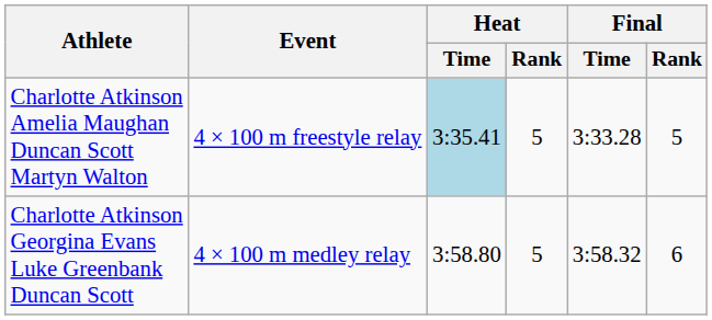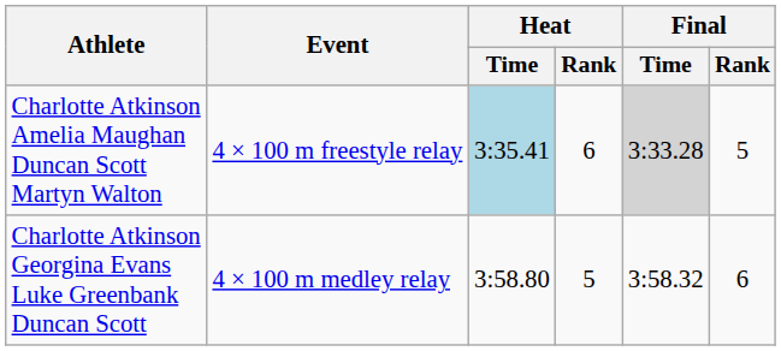Charlotte Atkinson Amelia Maughan Duncan Scott Martyn Walton | Heat / Rank: 5 -> 6
Charlotte Atkinson Amelia Maughan Duncan Scott Martyn Walton | Final / Time: no background -> lightgrey background
